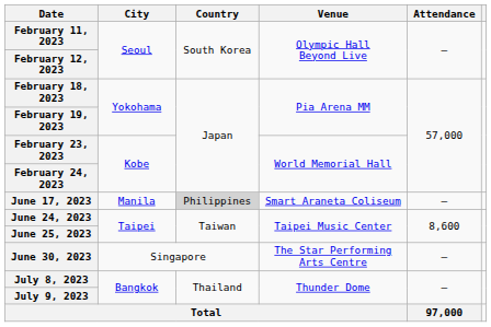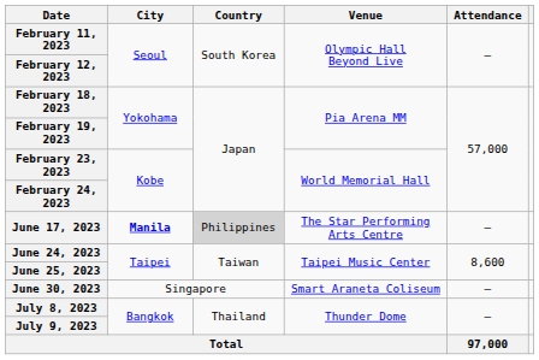June 17, 2023 | City: normal -> bold
June 17, 2023 | Venue: Smart Araneta Coliseum -> The Star Performing Arts Centre
June 30, 2023 | Venue: The Star Performing Arts Centre -> Smart Araneta Coliseum
